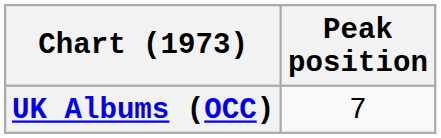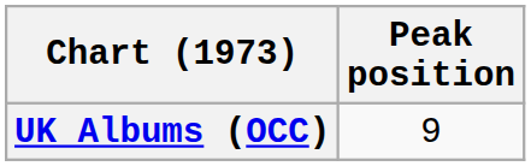UK Albums (OCC) | Peak position: 7 -> 9
